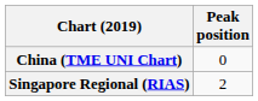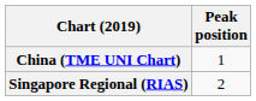China (TME UNI Chart) | Peak position: 0 -> 1
